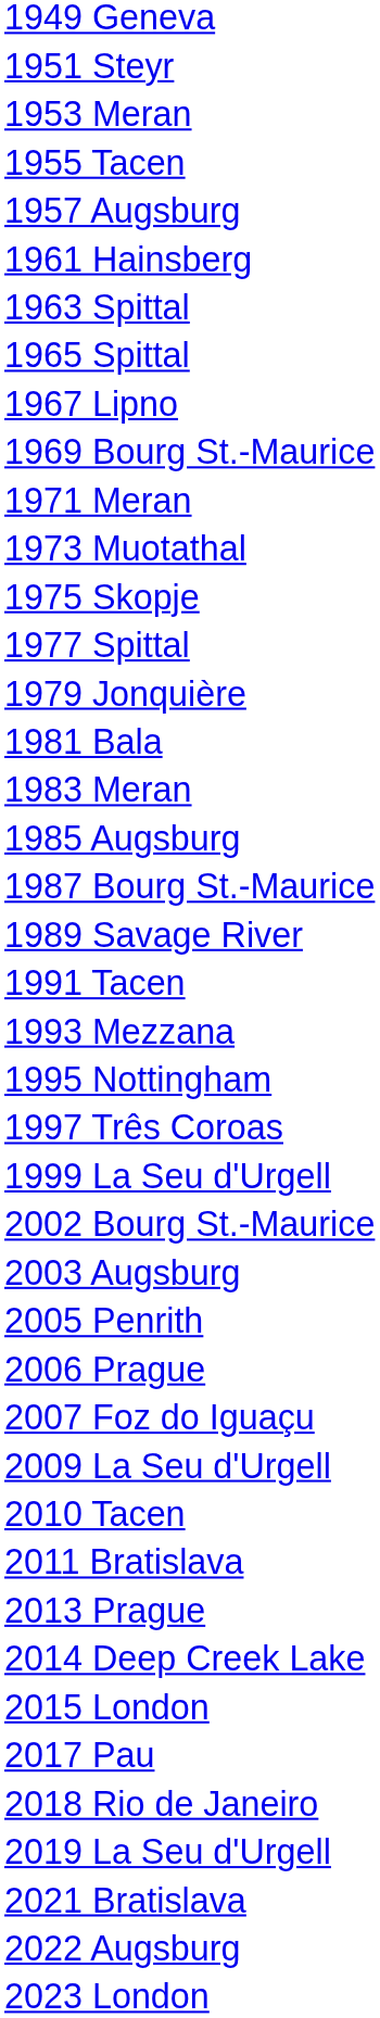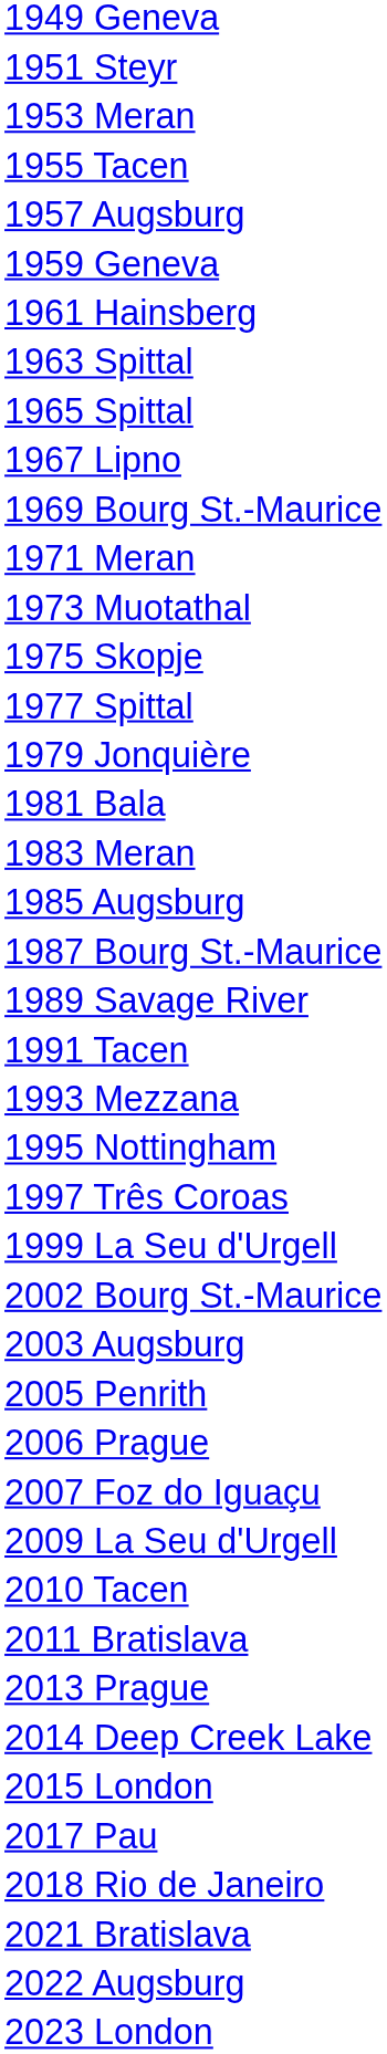+ row: 1959 Geneva
- row: 2019 La Seu d'Urgell
